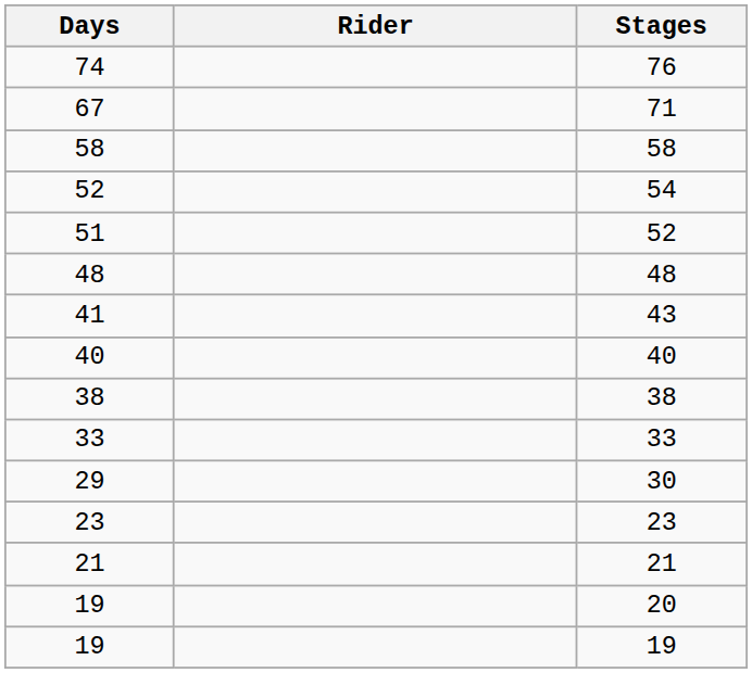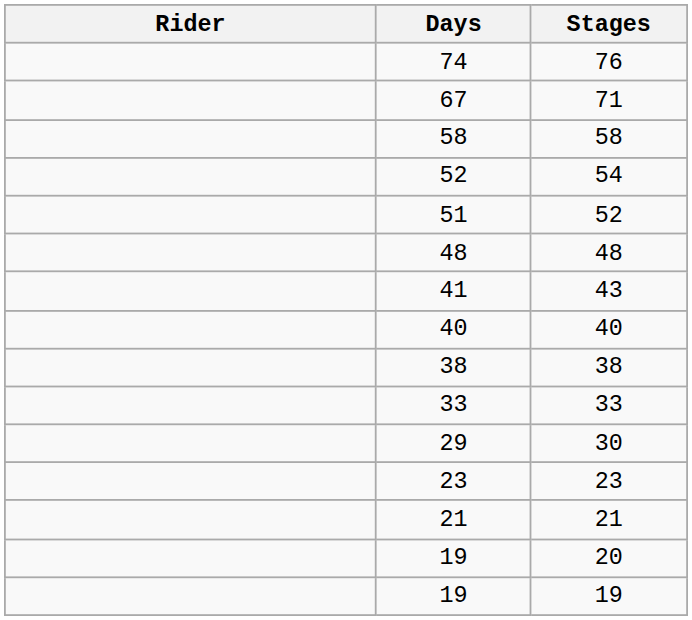columns swapped: Rider <-> Days
